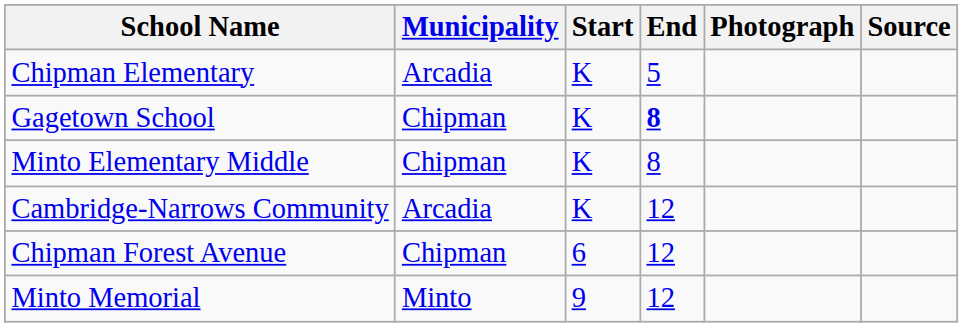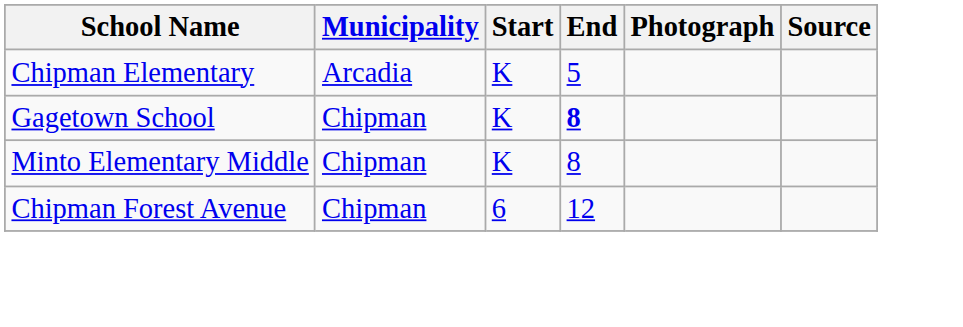- row: Cambridge-Narrows Community | Arcadia | K | 12
- row: Minto Memorial | Minto | 9 | 12
